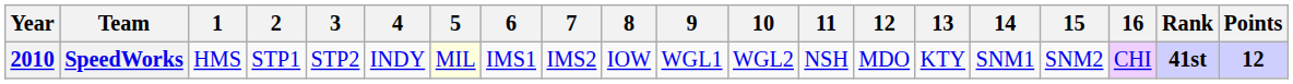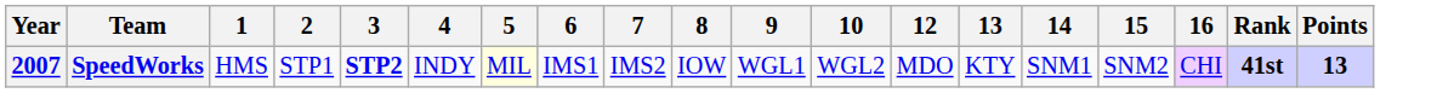- column: 11 | NSH
SpeedWorks | Year: 2010 -> 2007
SpeedWorks | 3: normal -> bold
SpeedWorks | Points: 12 -> 13
